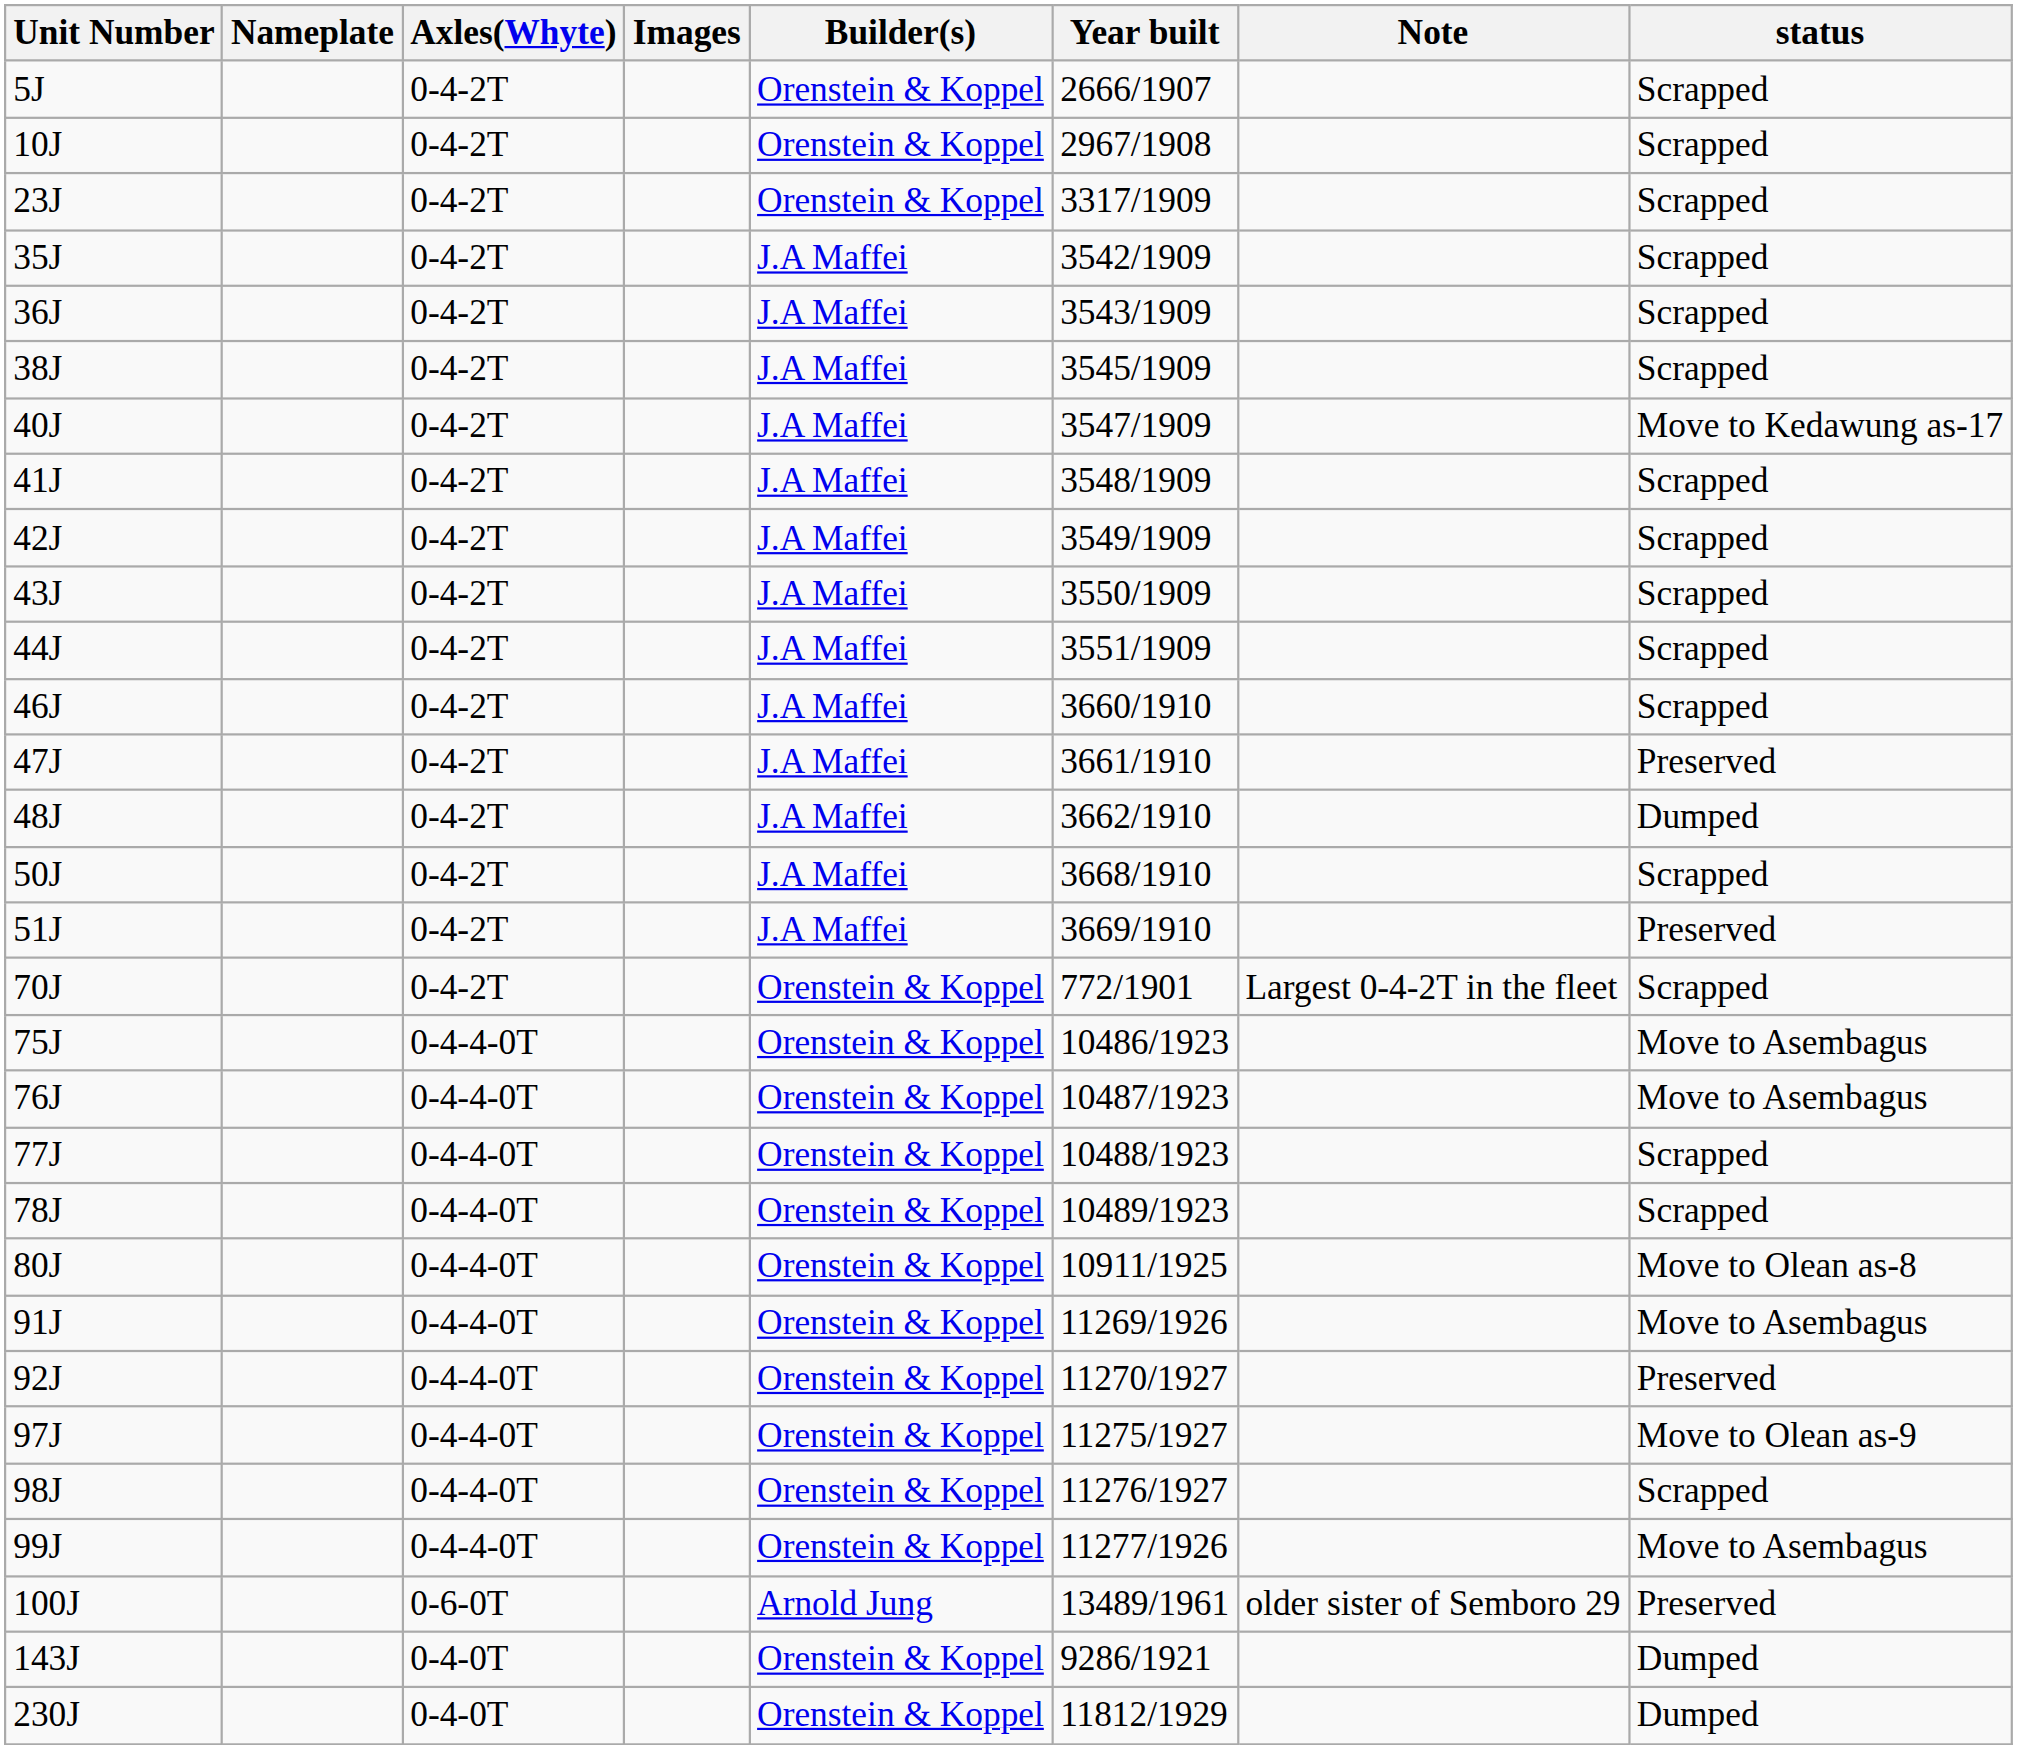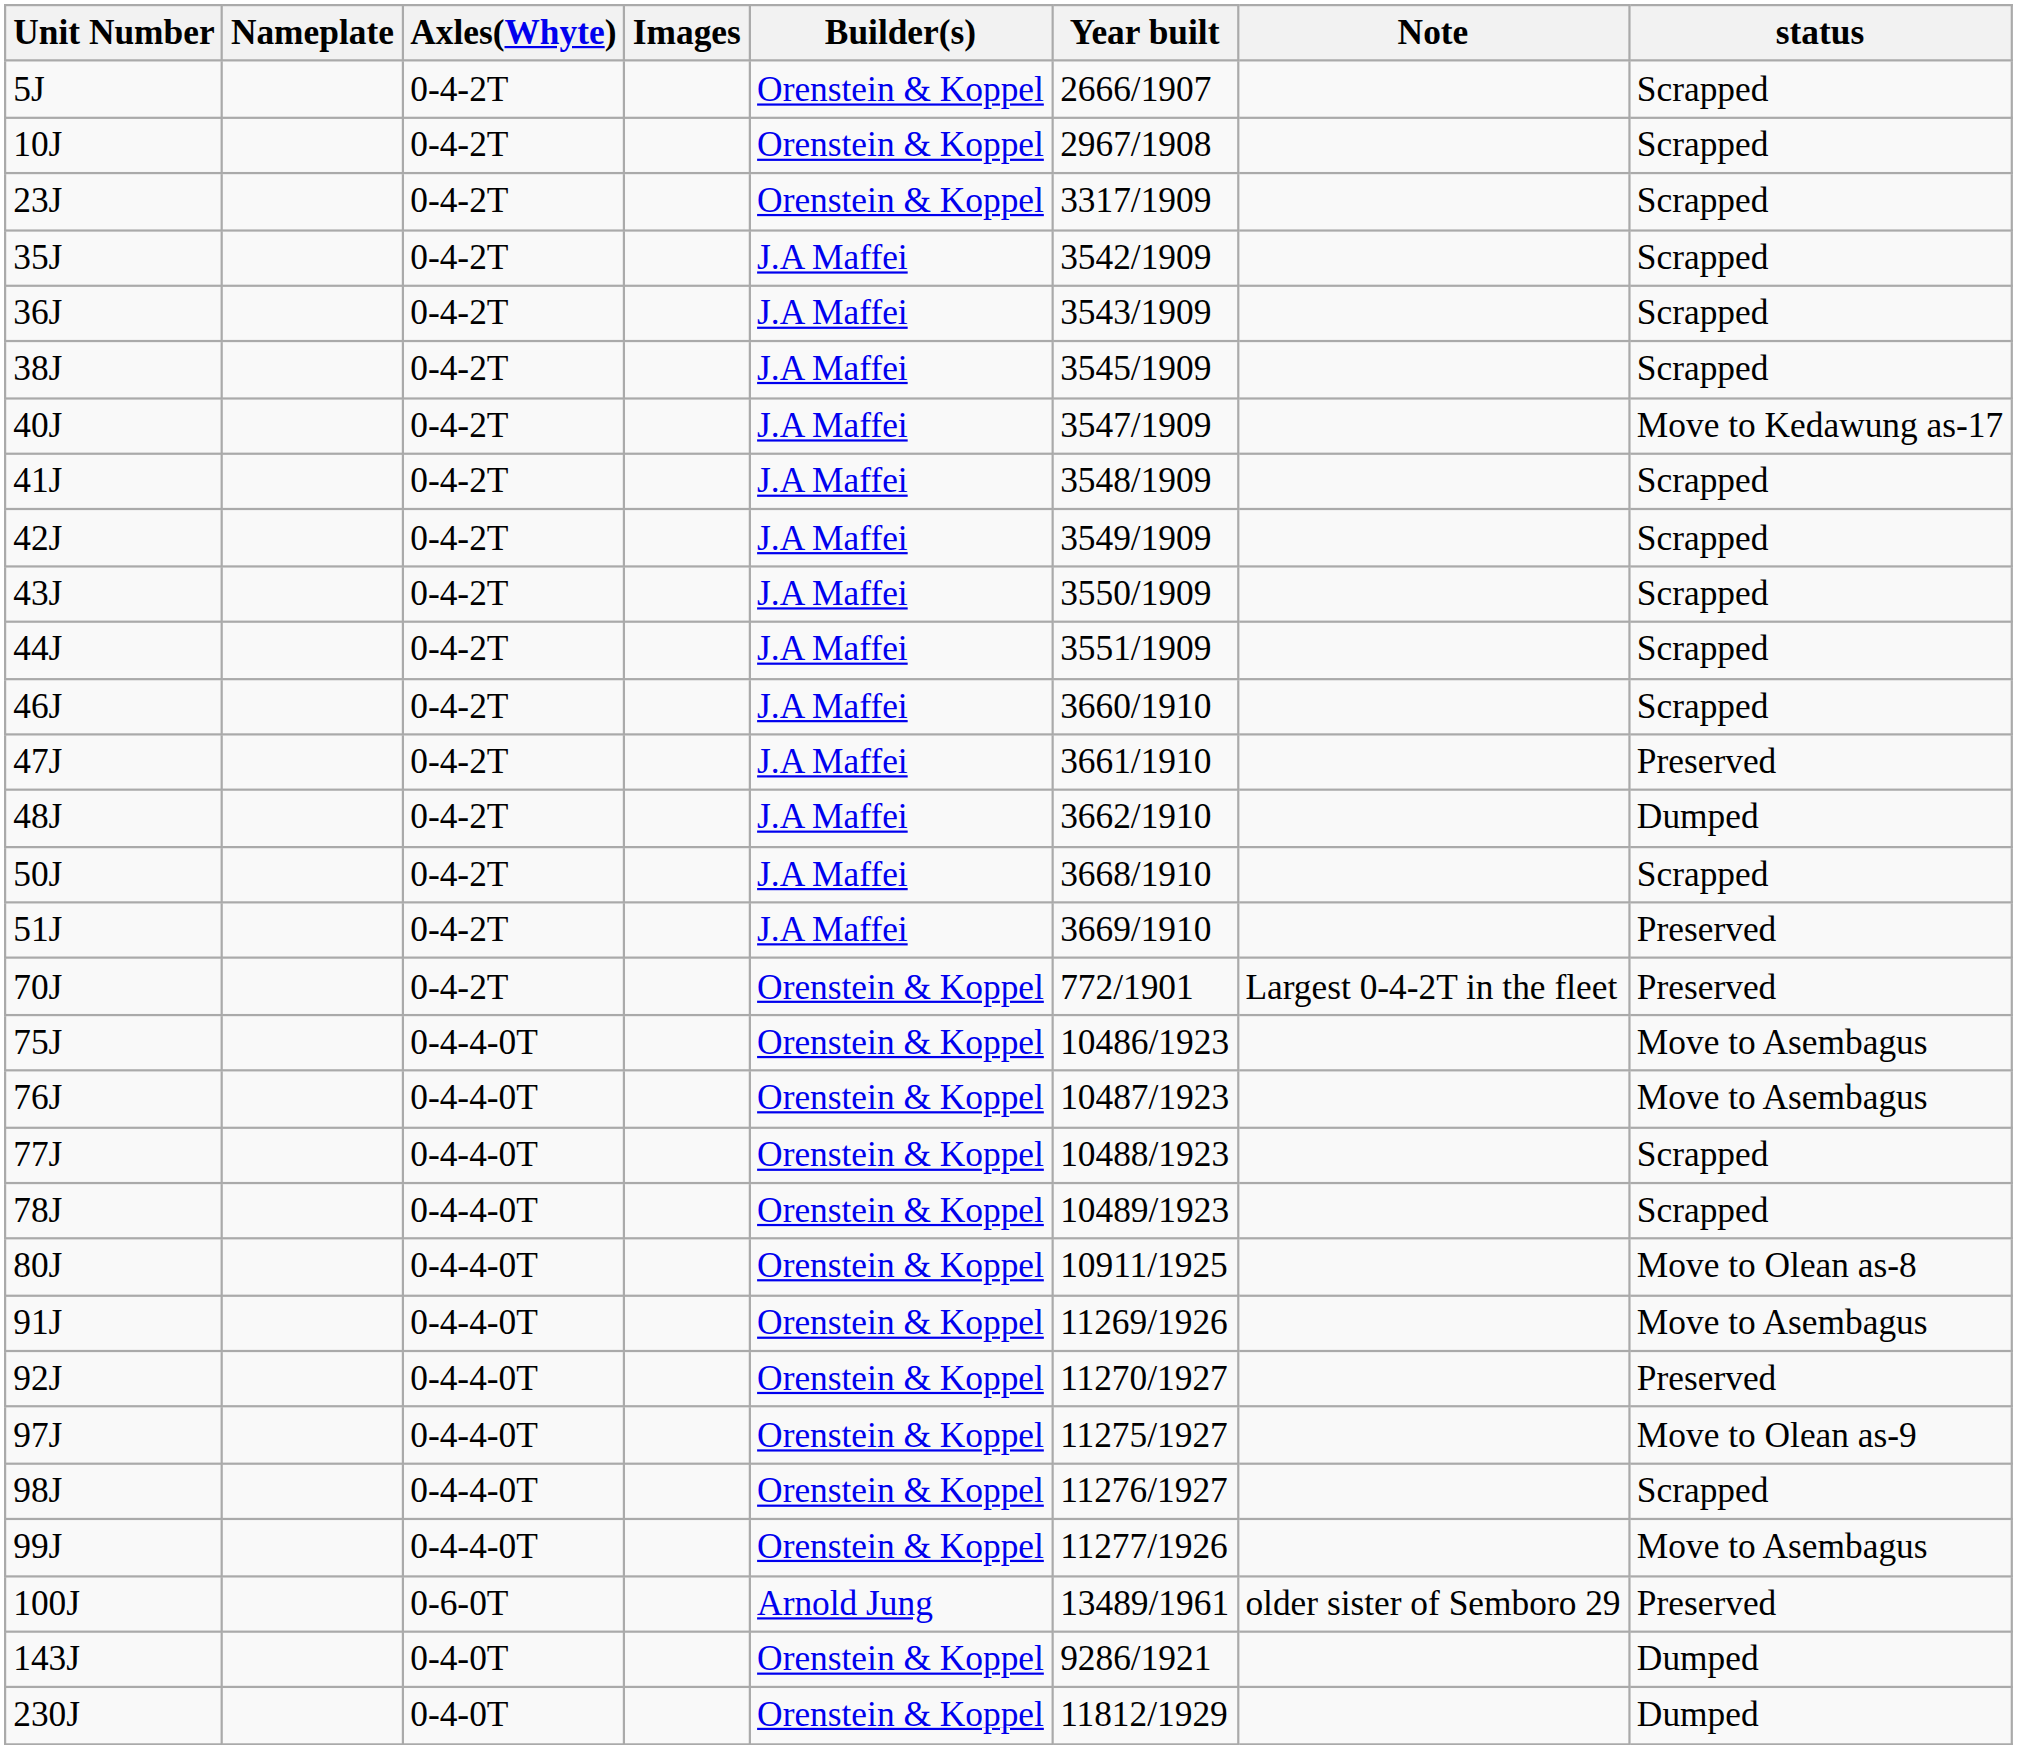70J | status: Scrapped -> Preserved
